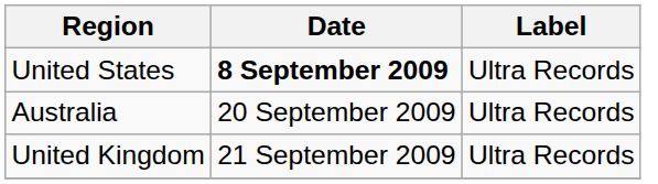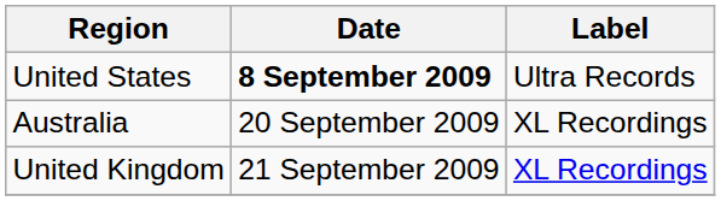Australia | Label: Ultra Records -> XL Recordings
United Kingdom | Label: Ultra Records -> XL Recordings
